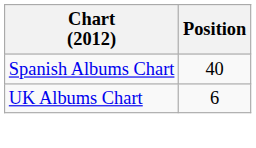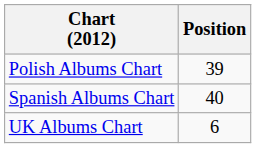+ row: Polish Albums Chart | 39
